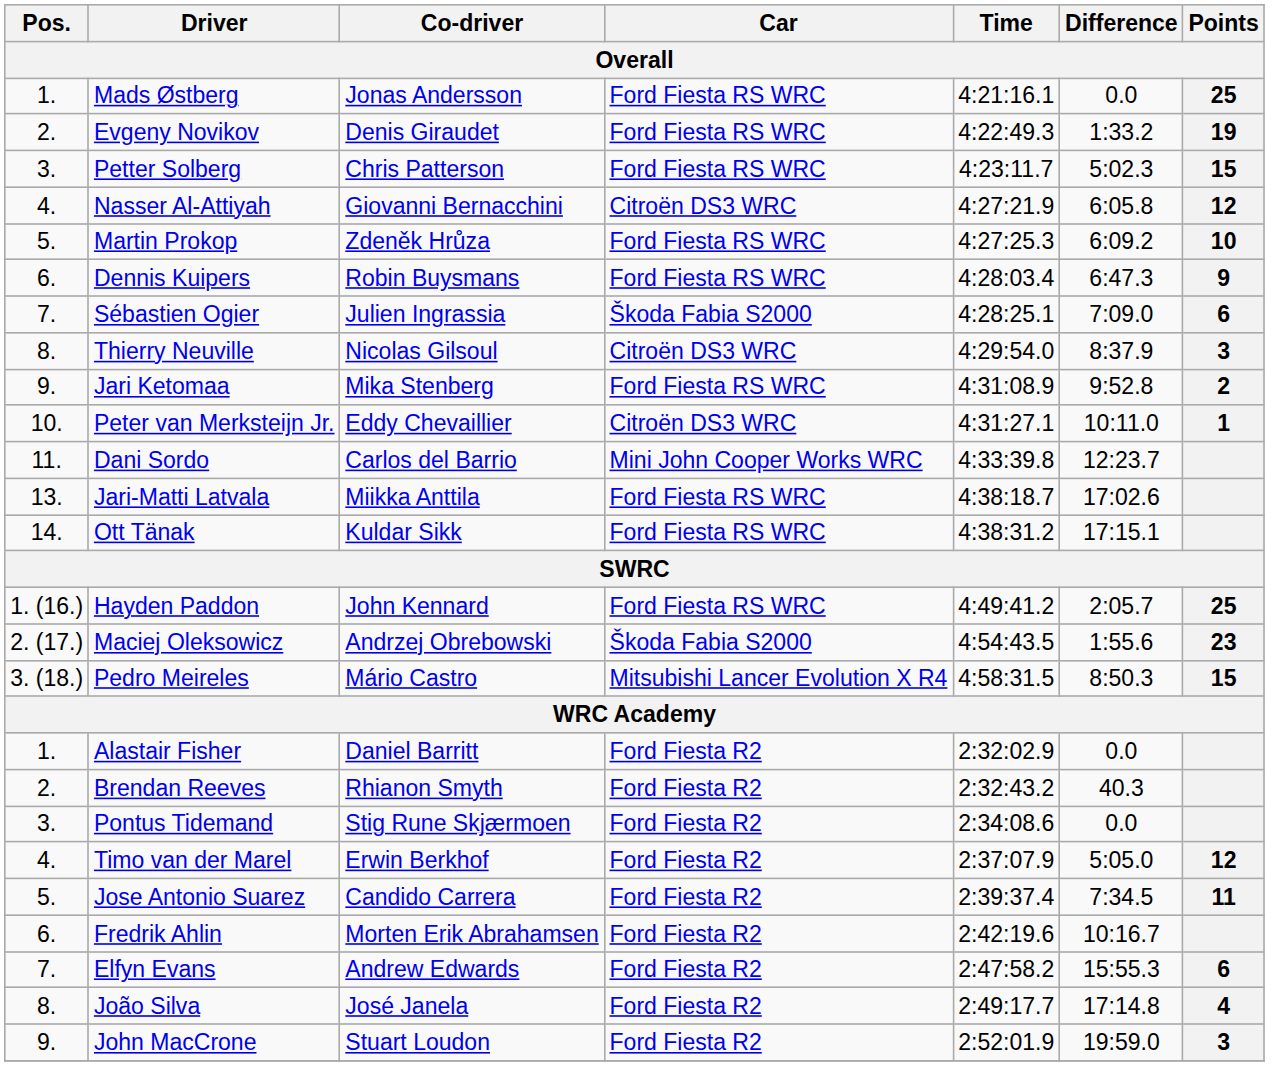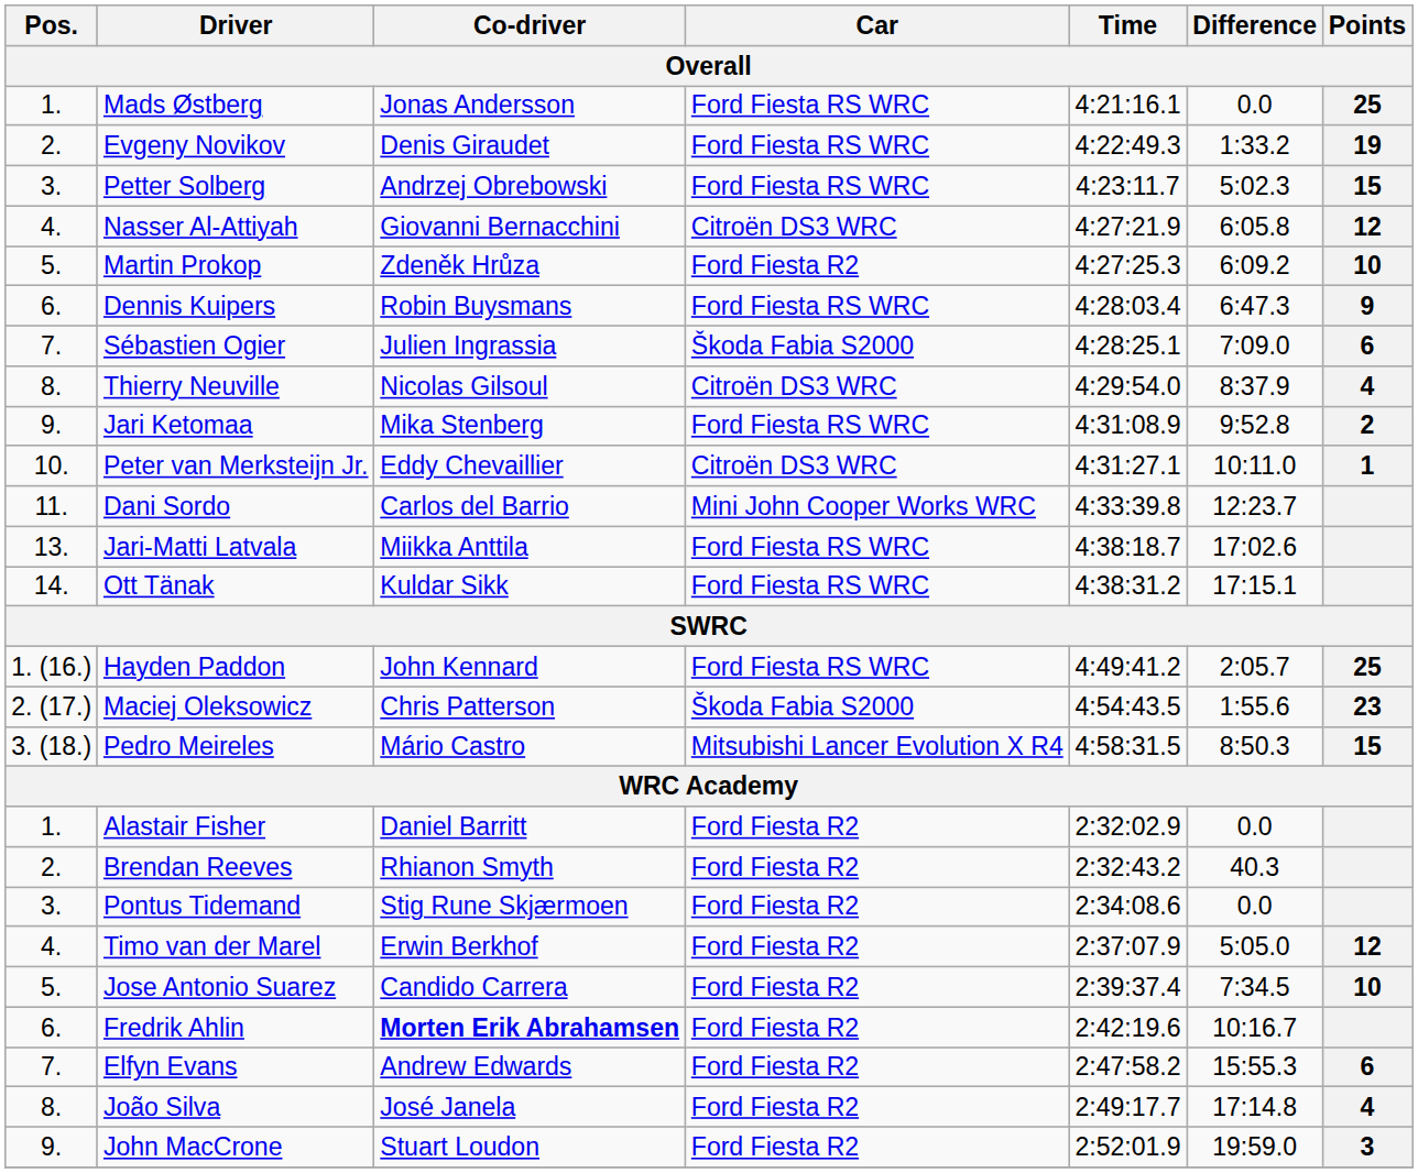Petter Solberg | Co-driver: Chris Patterson -> Andrzej Obrebowski
Martin Prokop | Car: Ford Fiesta RS WRC -> Ford Fiesta R2
Thierry Neuville | Points: 3 -> 4
Maciej Oleksowicz | Co-driver: Andrzej Obrebowski -> Chris Patterson
Jose Antonio Suarez | Points: 11 -> 10
Fredrik Ahlin | Co-driver: normal -> bold
